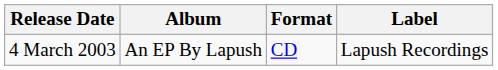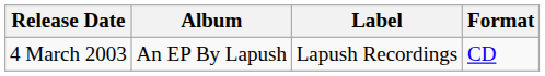columns swapped: Label <-> Format
